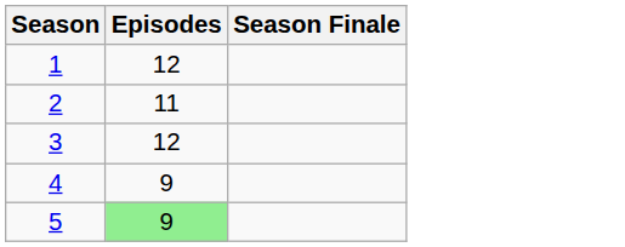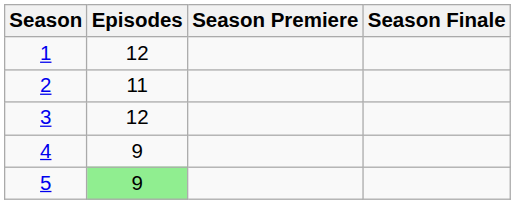+ column: Season Premiere
